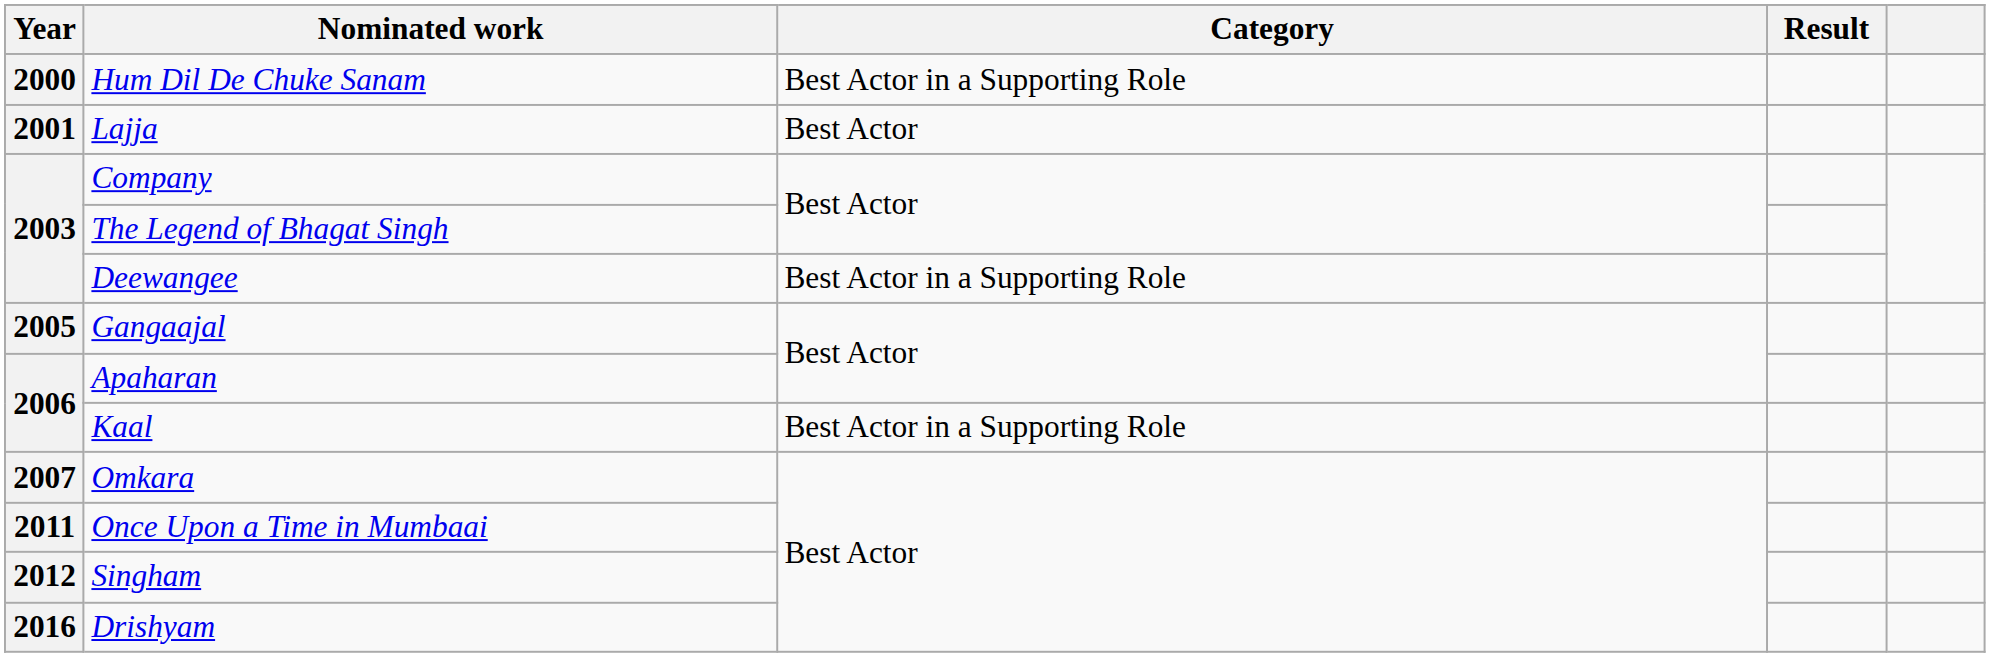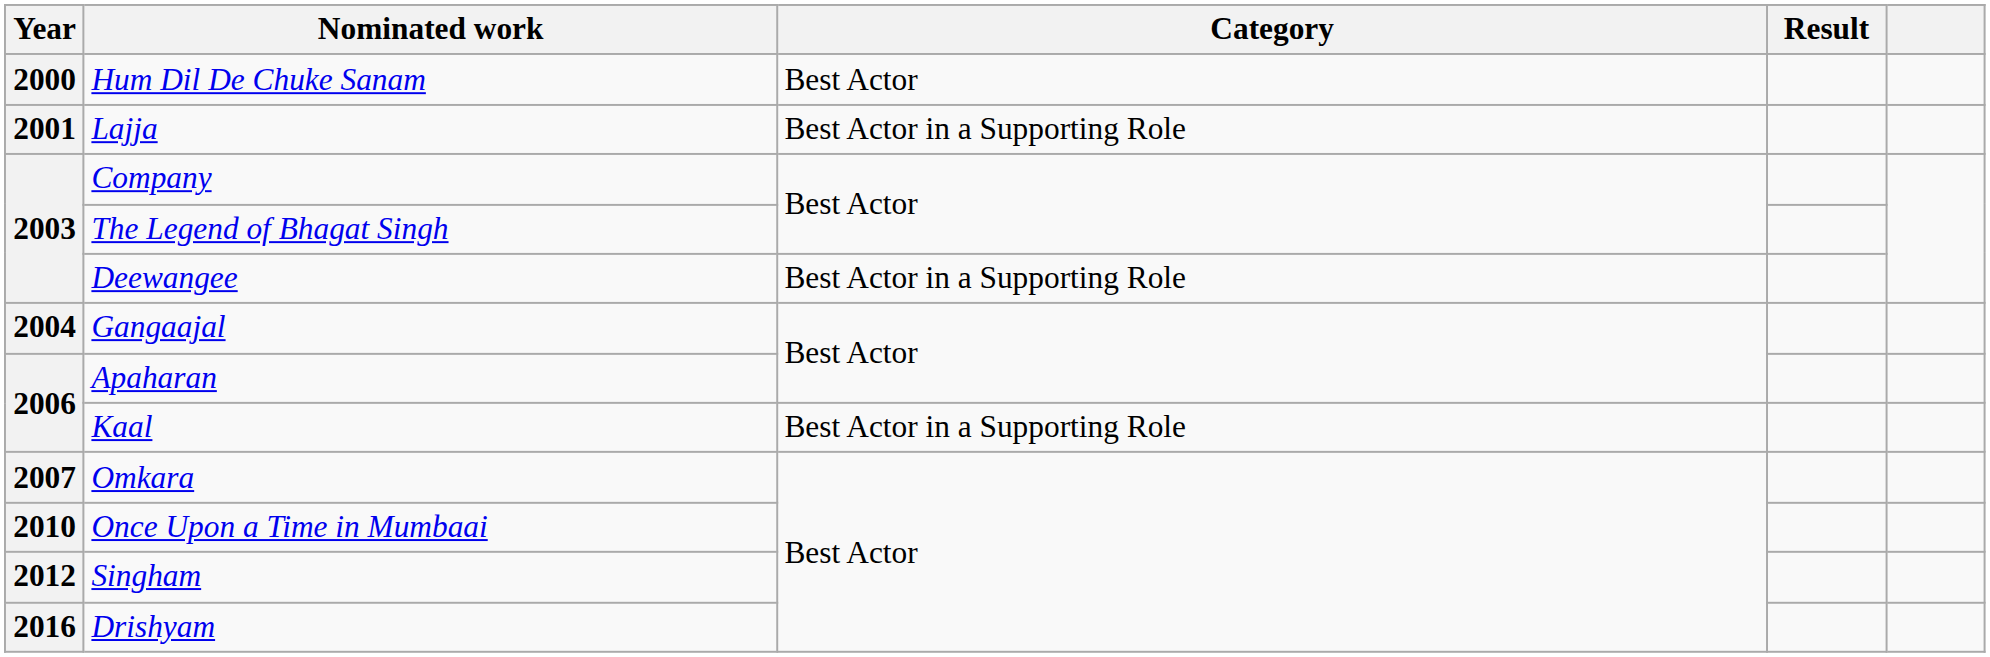Hum Dil De Chuke Sanam | Category: Best Actor in a Supporting Role -> Best Actor
Lajja | Category: Best Actor -> Best Actor in a Supporting Role
Gangaajal | Year: 2005 -> 2004
Once Upon a Time in Mumbaai | Year: 2011 -> 2010
